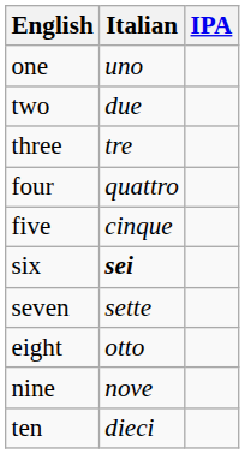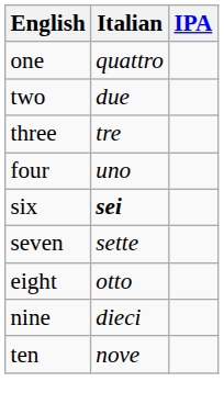one | Italian: uno -> quattro
four | Italian: quattro -> uno
- row: five | cinque
nine | Italian: nove -> dieci
ten | Italian: dieci -> nove
